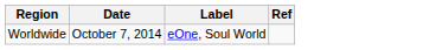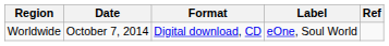+ column: Format | Digital download, CD
